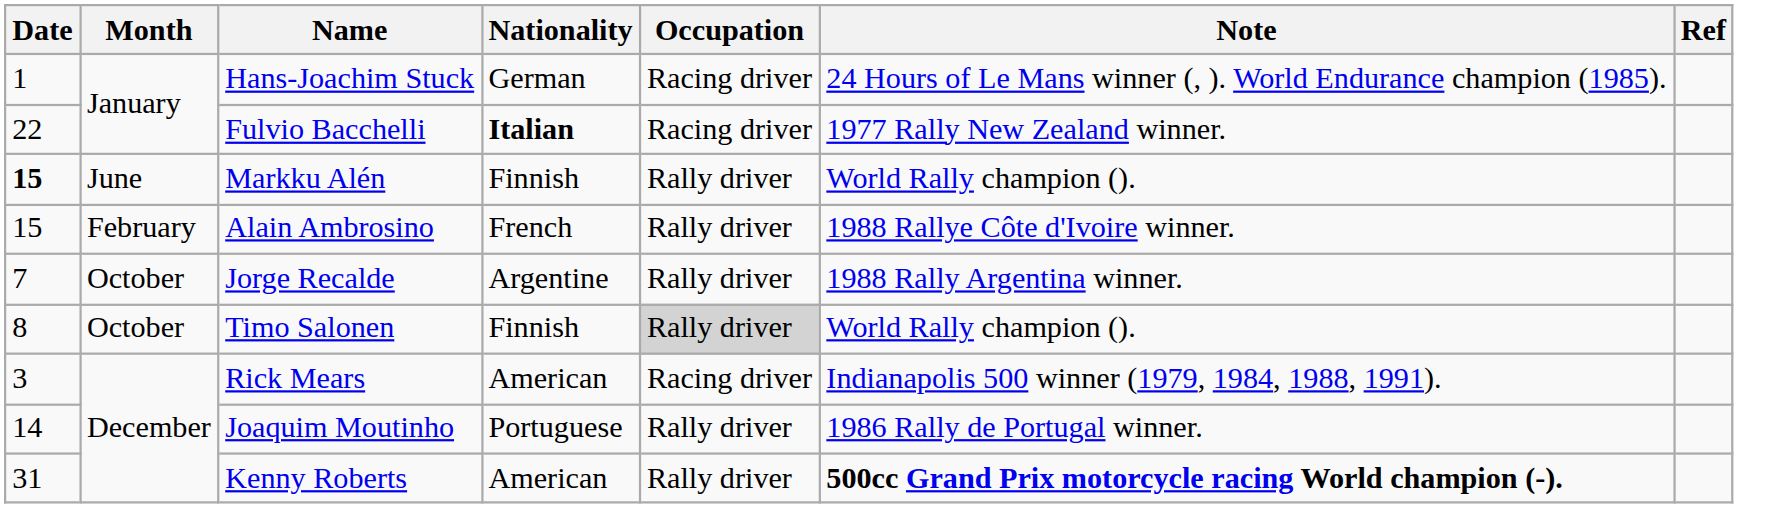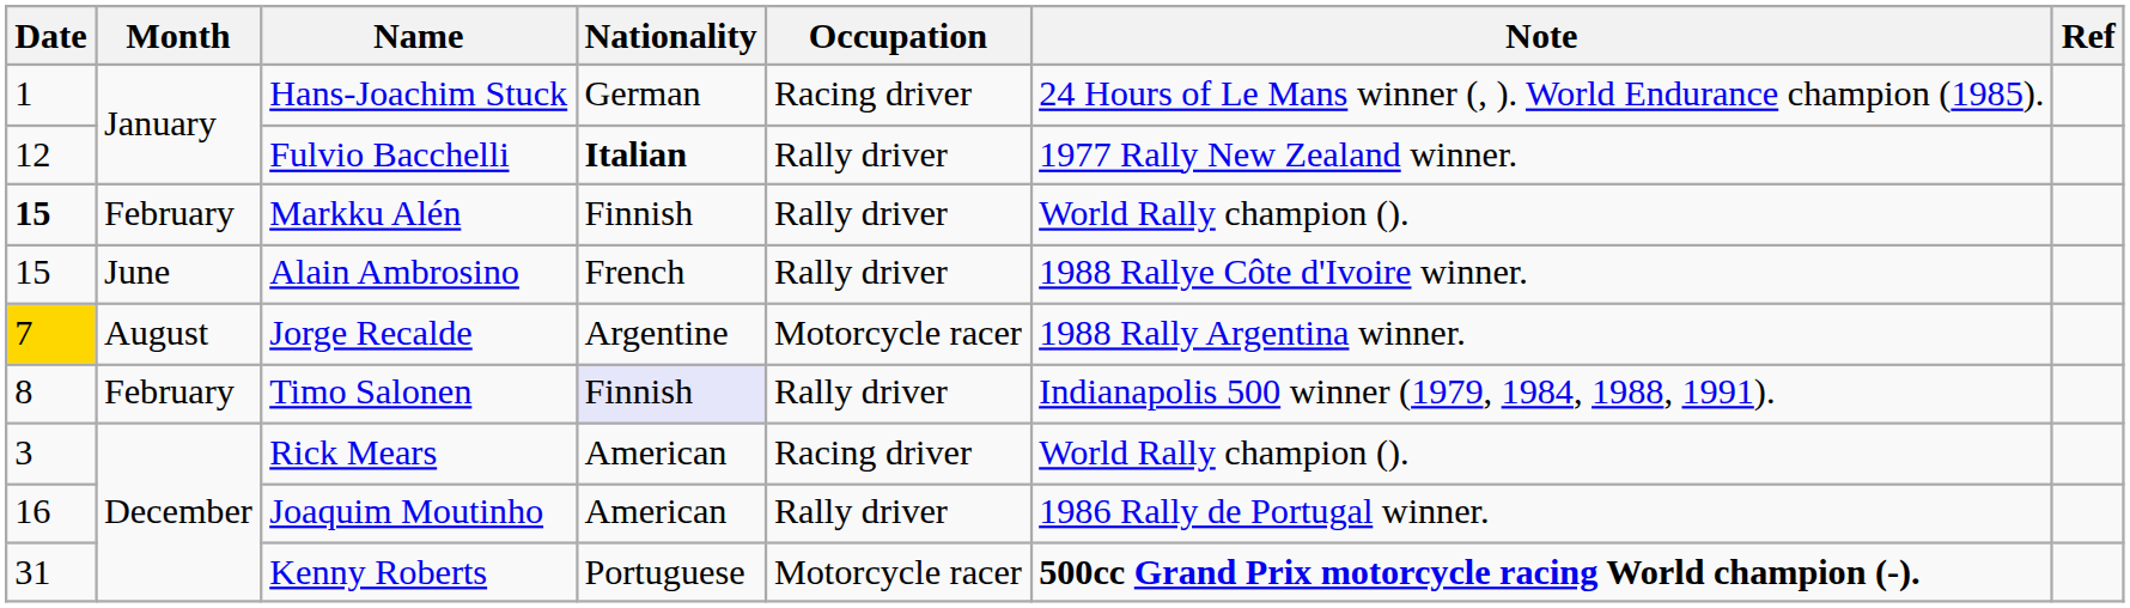Fulvio Bacchelli | Date: 22 -> 12
Fulvio Bacchelli | Occupation: Racing driver -> Rally driver
Markku Alén | Month: June -> February
Alain Ambrosino | Month: February -> June
Jorge Recalde | Date: no background -> gold background
Jorge Recalde | Month: October -> August
Jorge Recalde | Occupation: Rally driver -> Motorcycle racer
Timo Salonen | Month: October -> February
Timo Salonen | Nationality: no background -> lavender background
Timo Salonen | Occupation: lightgrey background -> no background
Timo Salonen | Note: World Rally champion (). -> Indianapolis 500 winner (1979, 1984, 1988, 1991).
Rick Mears | Note: Indianapolis 500 winner (1979, 1984, 1988, 1991). -> World Rally champion ().
Joaquim Moutinho | Date: 14 -> 16
Joaquim Moutinho | Nationality: Portuguese -> American
Kenny Roberts | Nationality: American -> Portuguese
Kenny Roberts | Occupation: Rally driver -> Motorcycle racer
